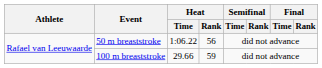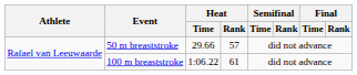50 m breaststroke | Heat / Time: 1:06.22 -> 29.66
50 m breaststroke | Heat / Rank: 56 -> 57
100 m breaststroke | Heat / Time: 29.66 -> 1:06.22
100 m breaststroke | Heat / Rank: 59 -> 61
